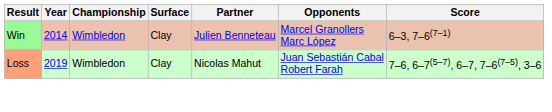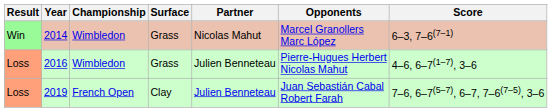2014 | Surface: Clay -> Grass
2014 | Partner: Julien Benneteau -> Nicolas Mahut
+ row: Loss | 2016 | Wimbledon | Grass | Julien Benneteau | Pierre-Hugues Herbert Nicolas Mahut | 4–6, 6–7(1–7), 3–6
2019 | Championship: Wimbledon -> French Open
2019 | Partner: Nicolas Mahut -> Julien Benneteau
